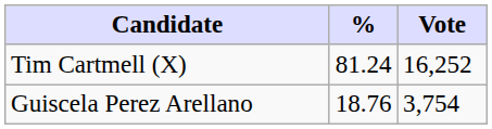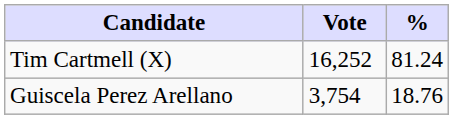columns swapped: Vote <-> %
